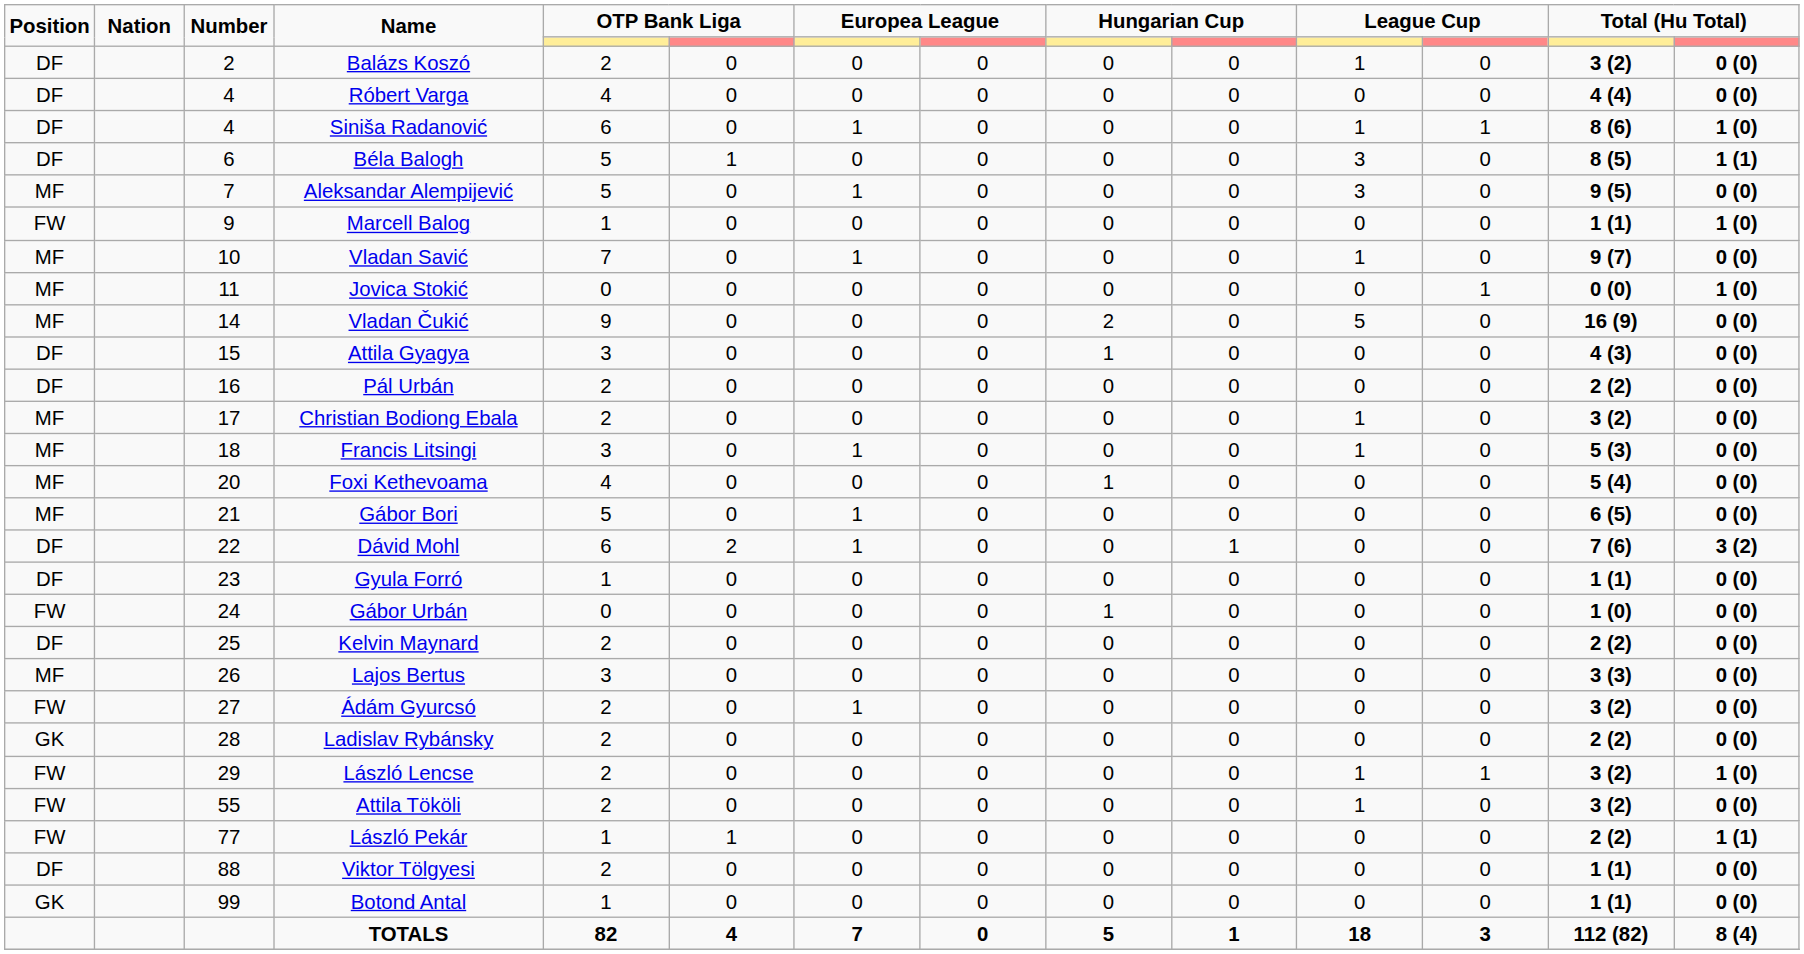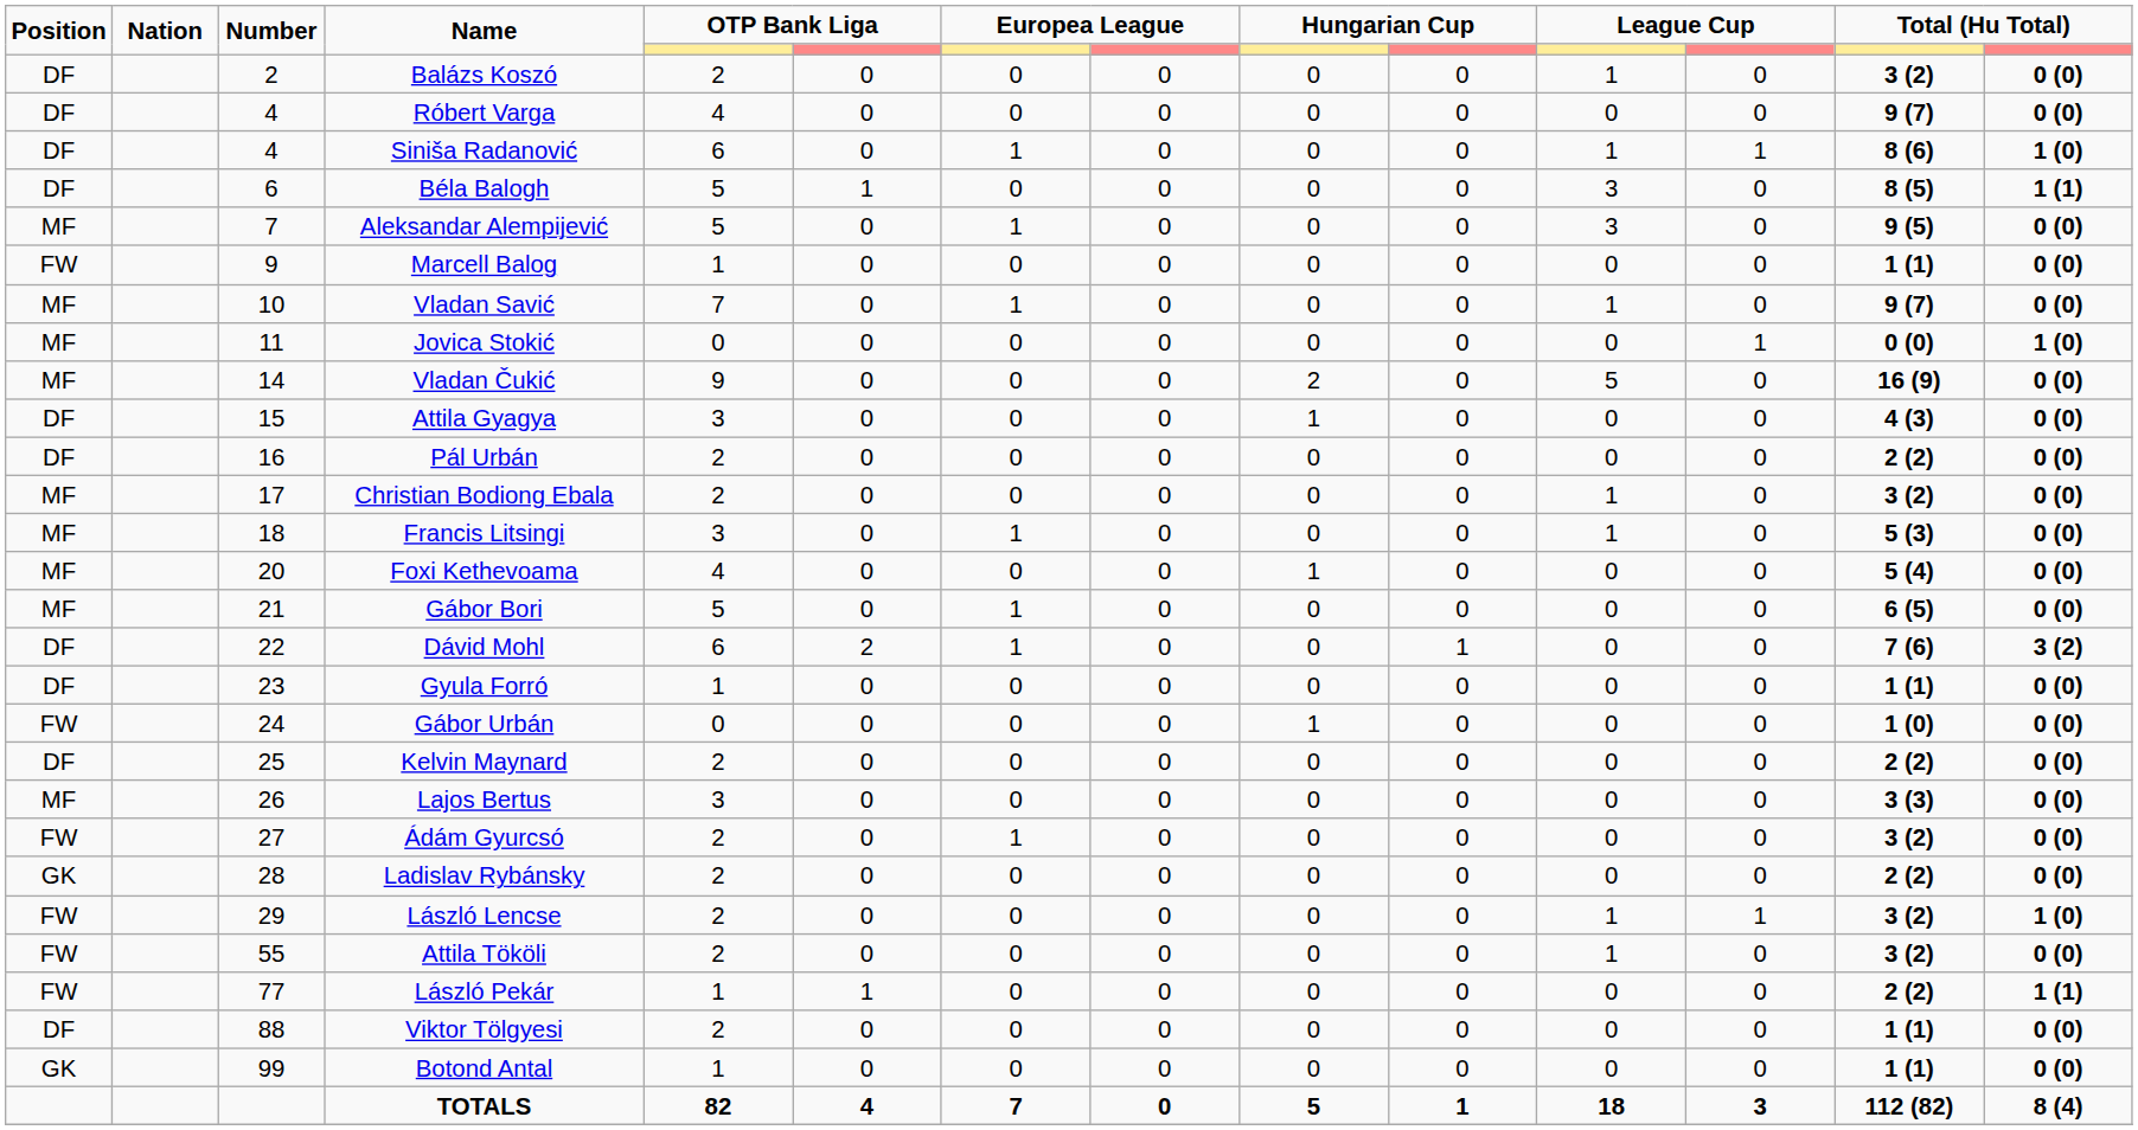Róbert Varga | column 13: 4 (4) -> 9 (7)
Marcell Balog | column 14: 1 (0) -> 0 (0)
